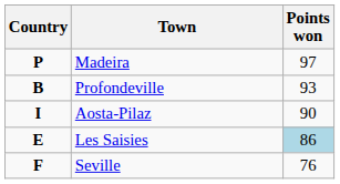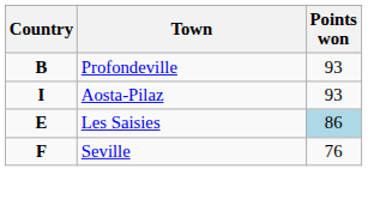- row: P | Madeira | 97
Aosta-Pilaz | Points won: 90 -> 93
